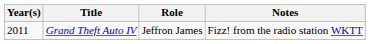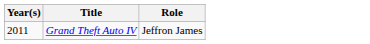- column: Notes | Fizz! from the radio station WKTT
